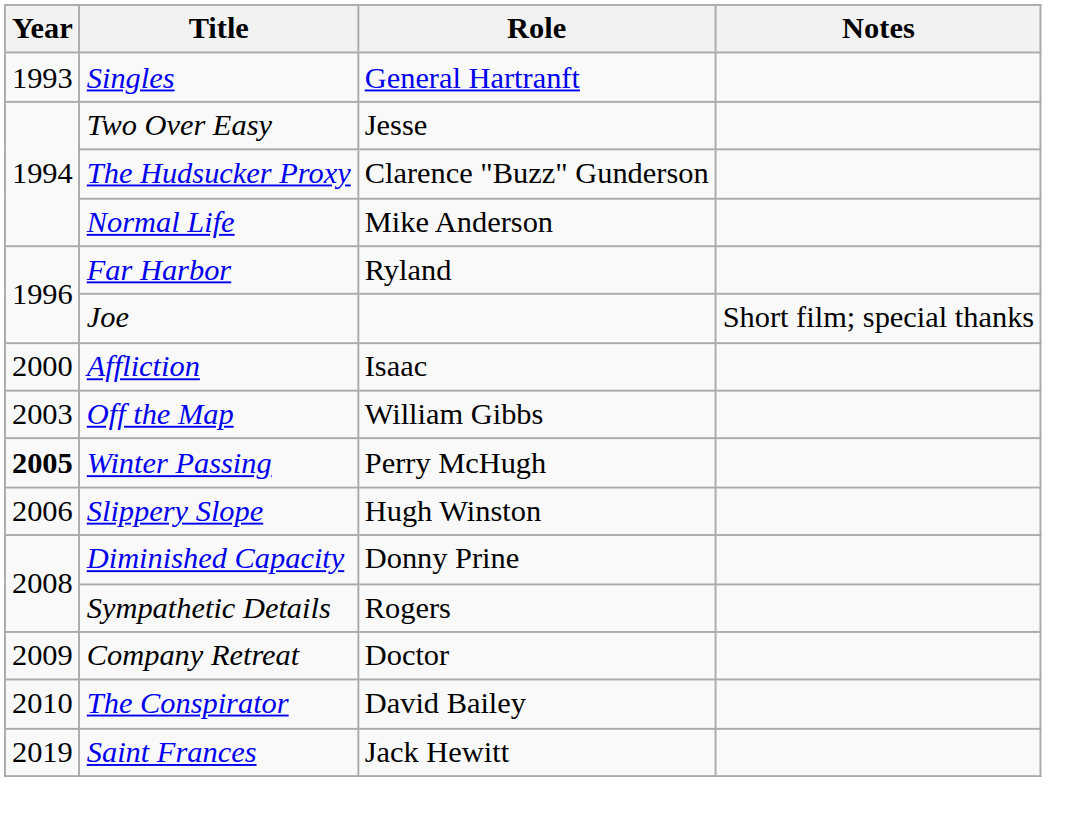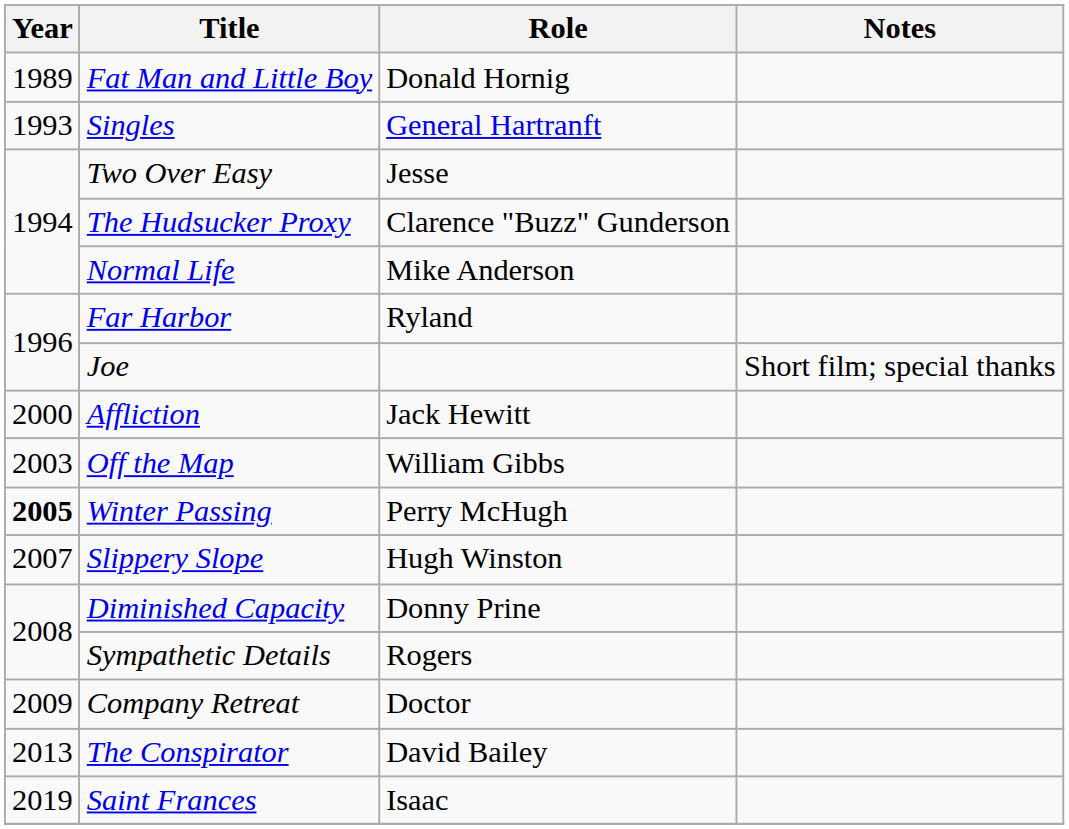+ row: 1989 | Fat Man and Little Boy | Donald Hornig
Affliction | Role: Isaac -> Jack Hewitt
Slippery Slope | Year: 2006 -> 2007
The Conspirator | Year: 2010 -> 2013
Saint Frances | Role: Jack Hewitt -> Isaac
